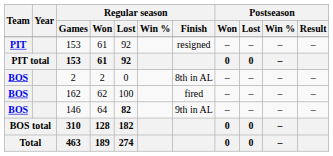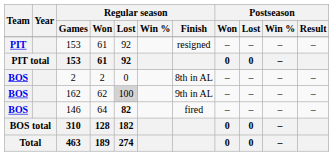162 | Regular season / Lost: no background -> lightgrey background
162 | Regular season / Finish: fired -> 9th in AL
146 | Regular season / Finish: 9th in AL -> fired
